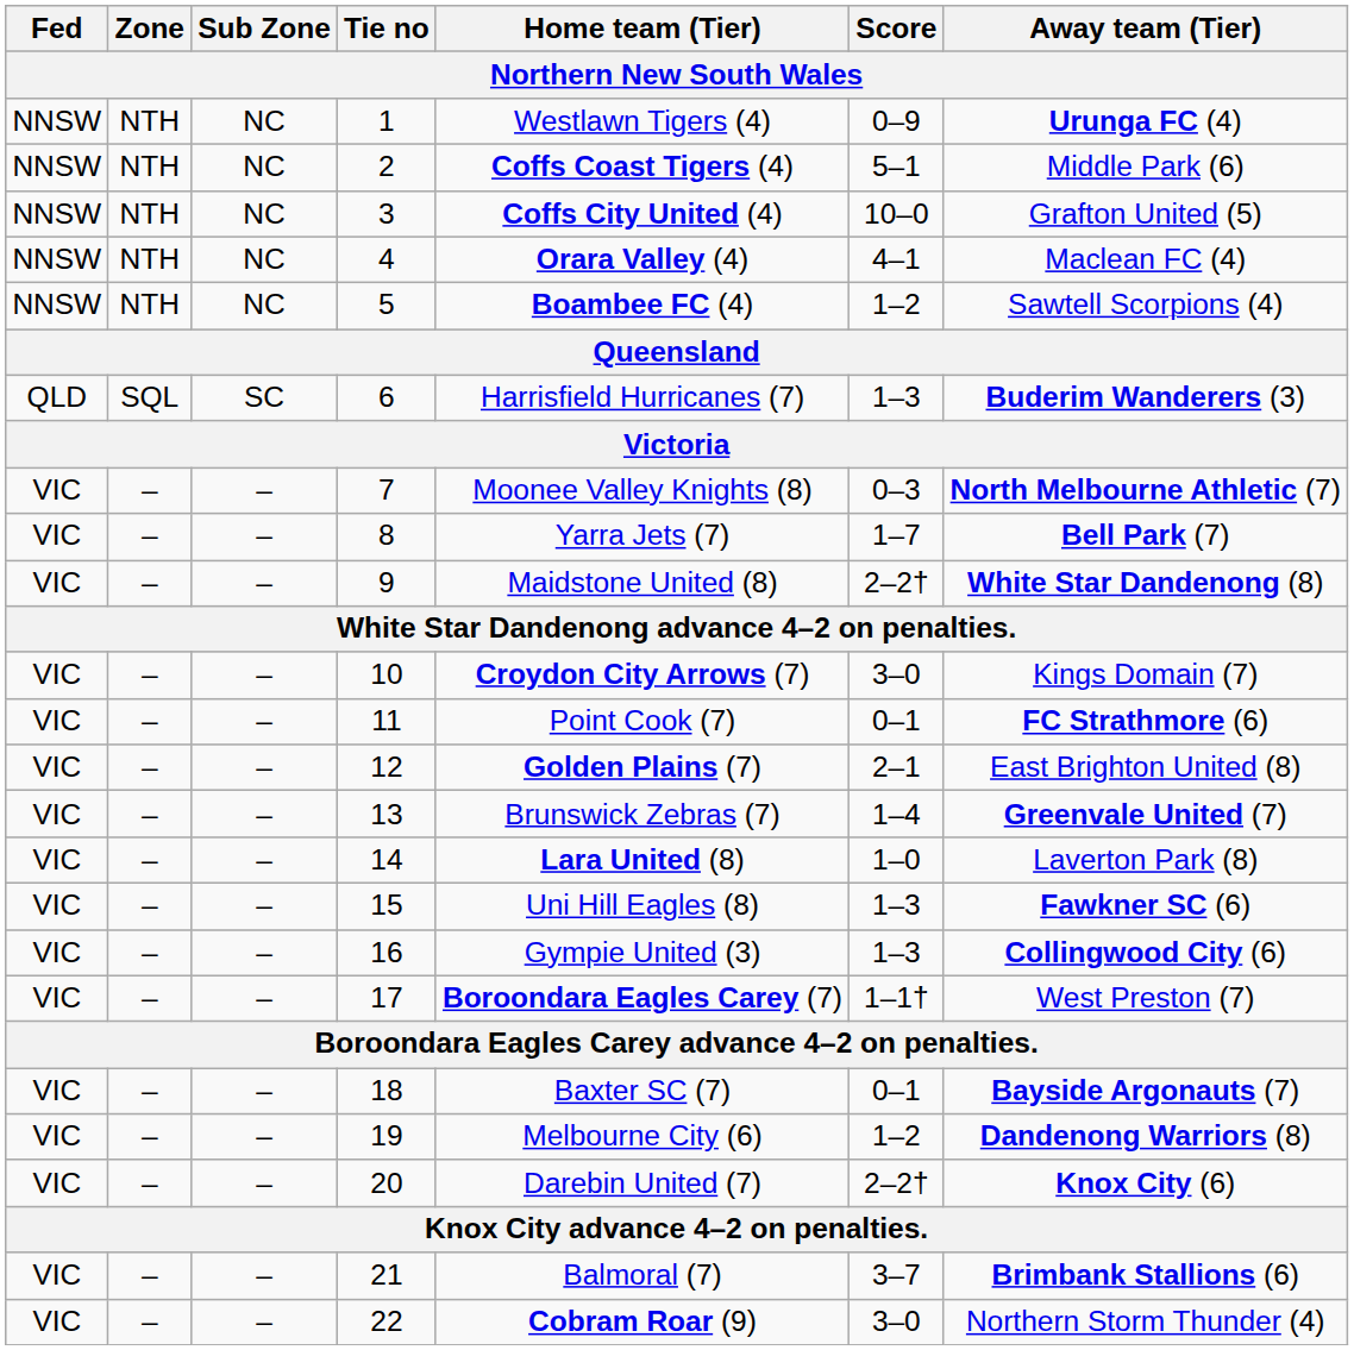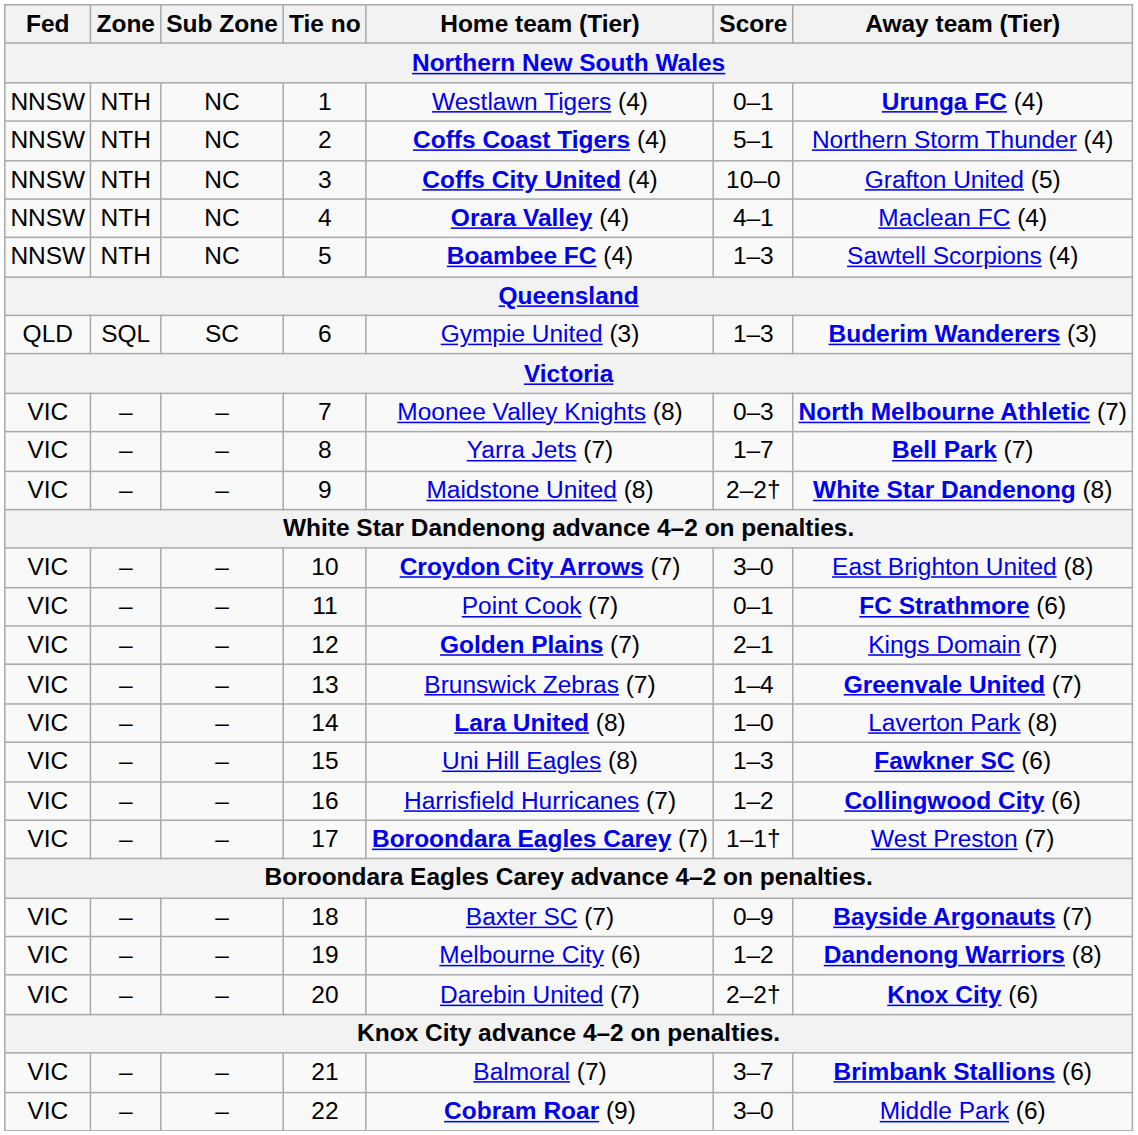1 | Score: 0–9 -> 0–1
2 | Away team (Tier): Middle Park (6) -> Northern Storm Thunder (4)
5 | Score: 1–2 -> 1–3
6 | Home team (Tier): Harrisfield Hurricanes (7) -> Gympie United (3)
10 | Away team (Tier): Kings Domain (7) -> East Brighton United (8)
12 | Away team (Tier): East Brighton United (8) -> Kings Domain (7)
16 | Home team (Tier): Gympie United (3) -> Harrisfield Hurricanes (7)
16 | Score: 1–3 -> 1–2
18 | Score: 0–1 -> 0–9
22 | Away team (Tier): Northern Storm Thunder (4) -> Middle Park (6)
